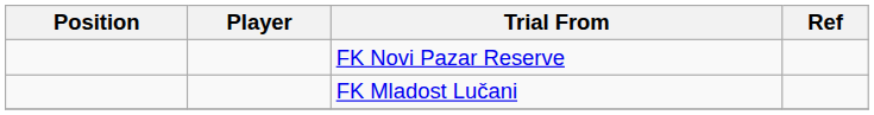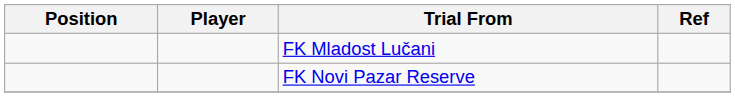rows swapped: FK Mladost Lučani <-> FK Novi Pazar Reserve
